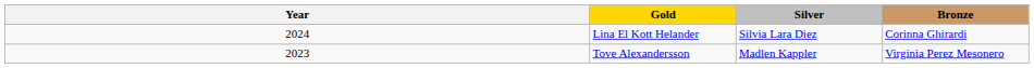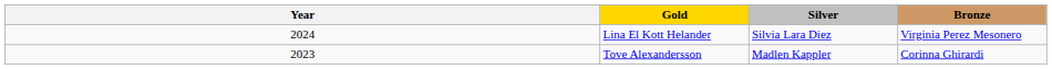Lina El Kott Helander | Bronze: Corinna Ghirardi -> Virginia Perez Mesonero
Tove Alexandersson | Bronze: Virginia Perez Mesonero -> Corinna Ghirardi
